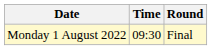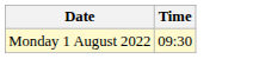- column: Round | Final
